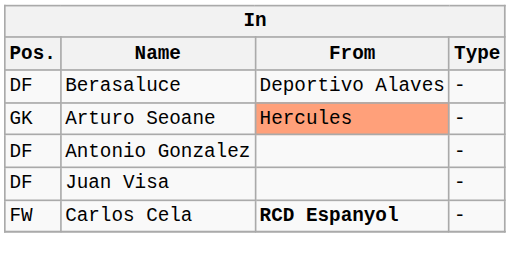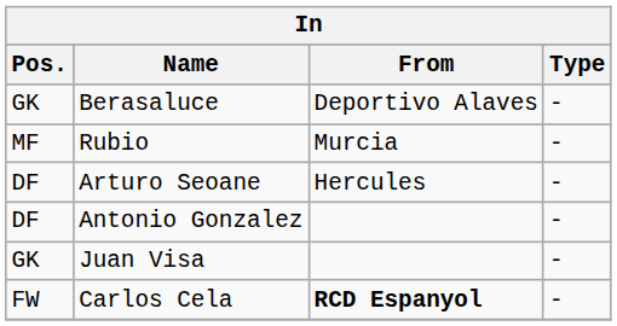Berasaluce | Pos.: DF -> GK
+ row: MF | Rubio | Murcia | -
Arturo Seoane | Pos.: GK -> DF
Arturo Seoane | From: lightsalmon background -> no background
Juan Visa | Pos.: DF -> GK
